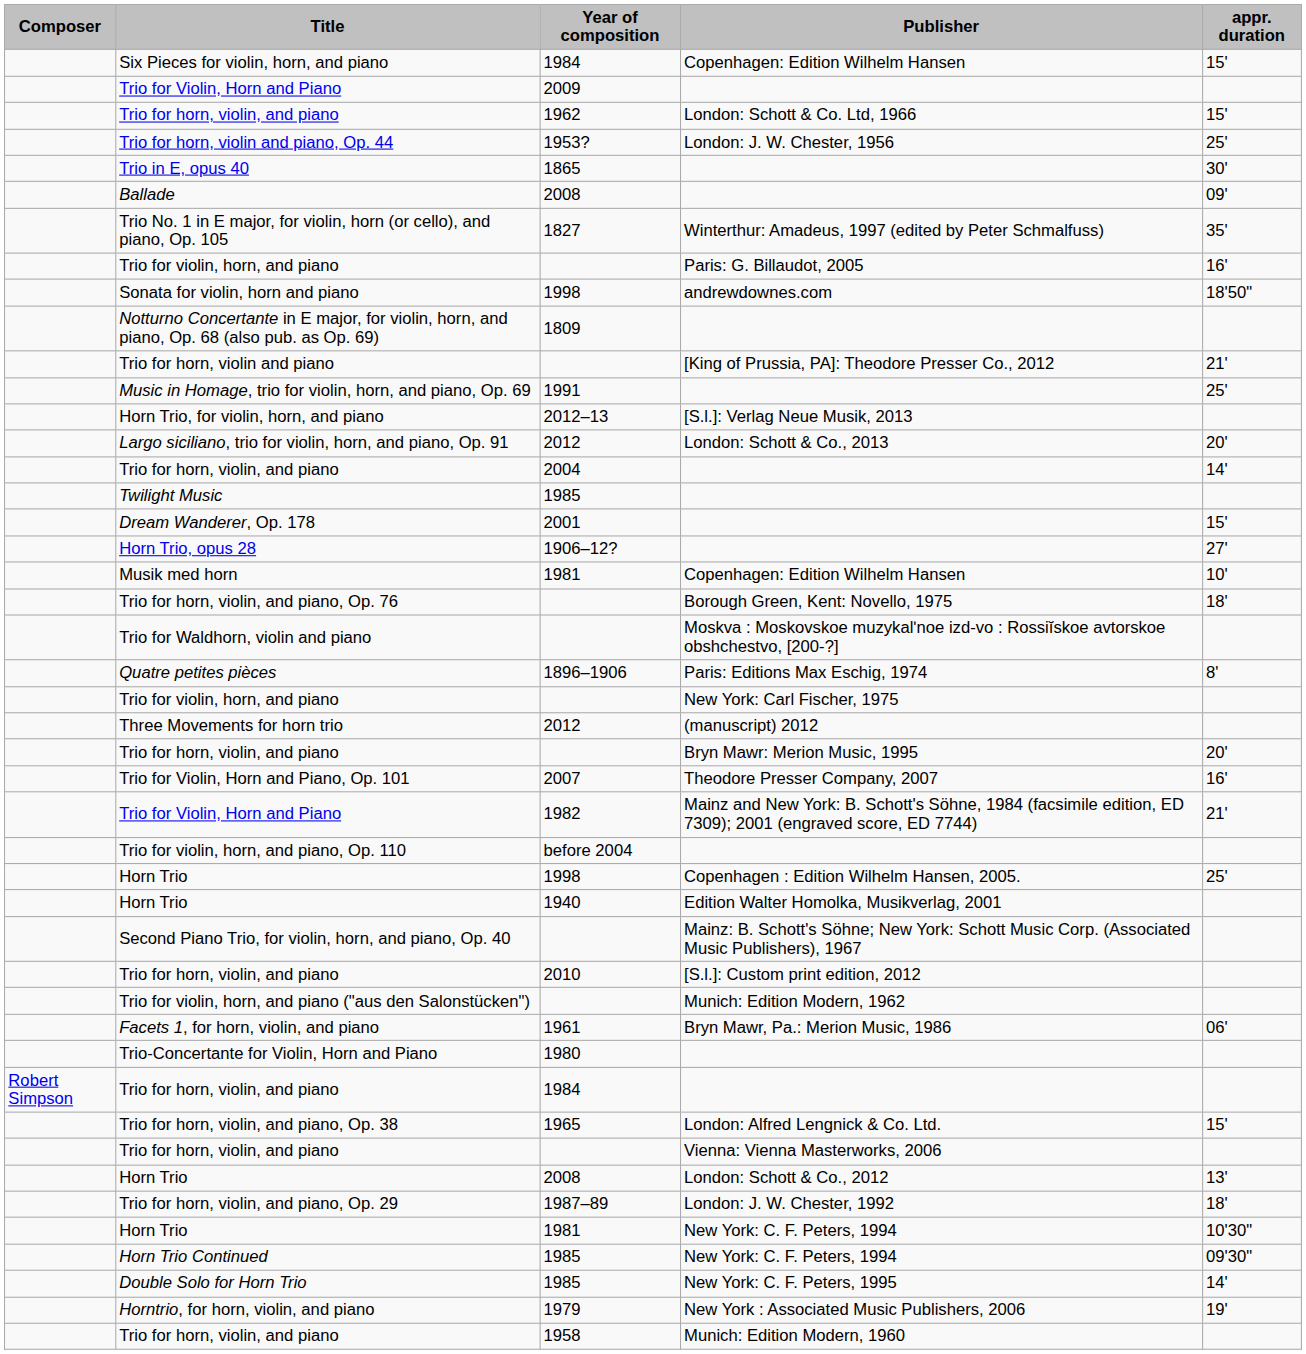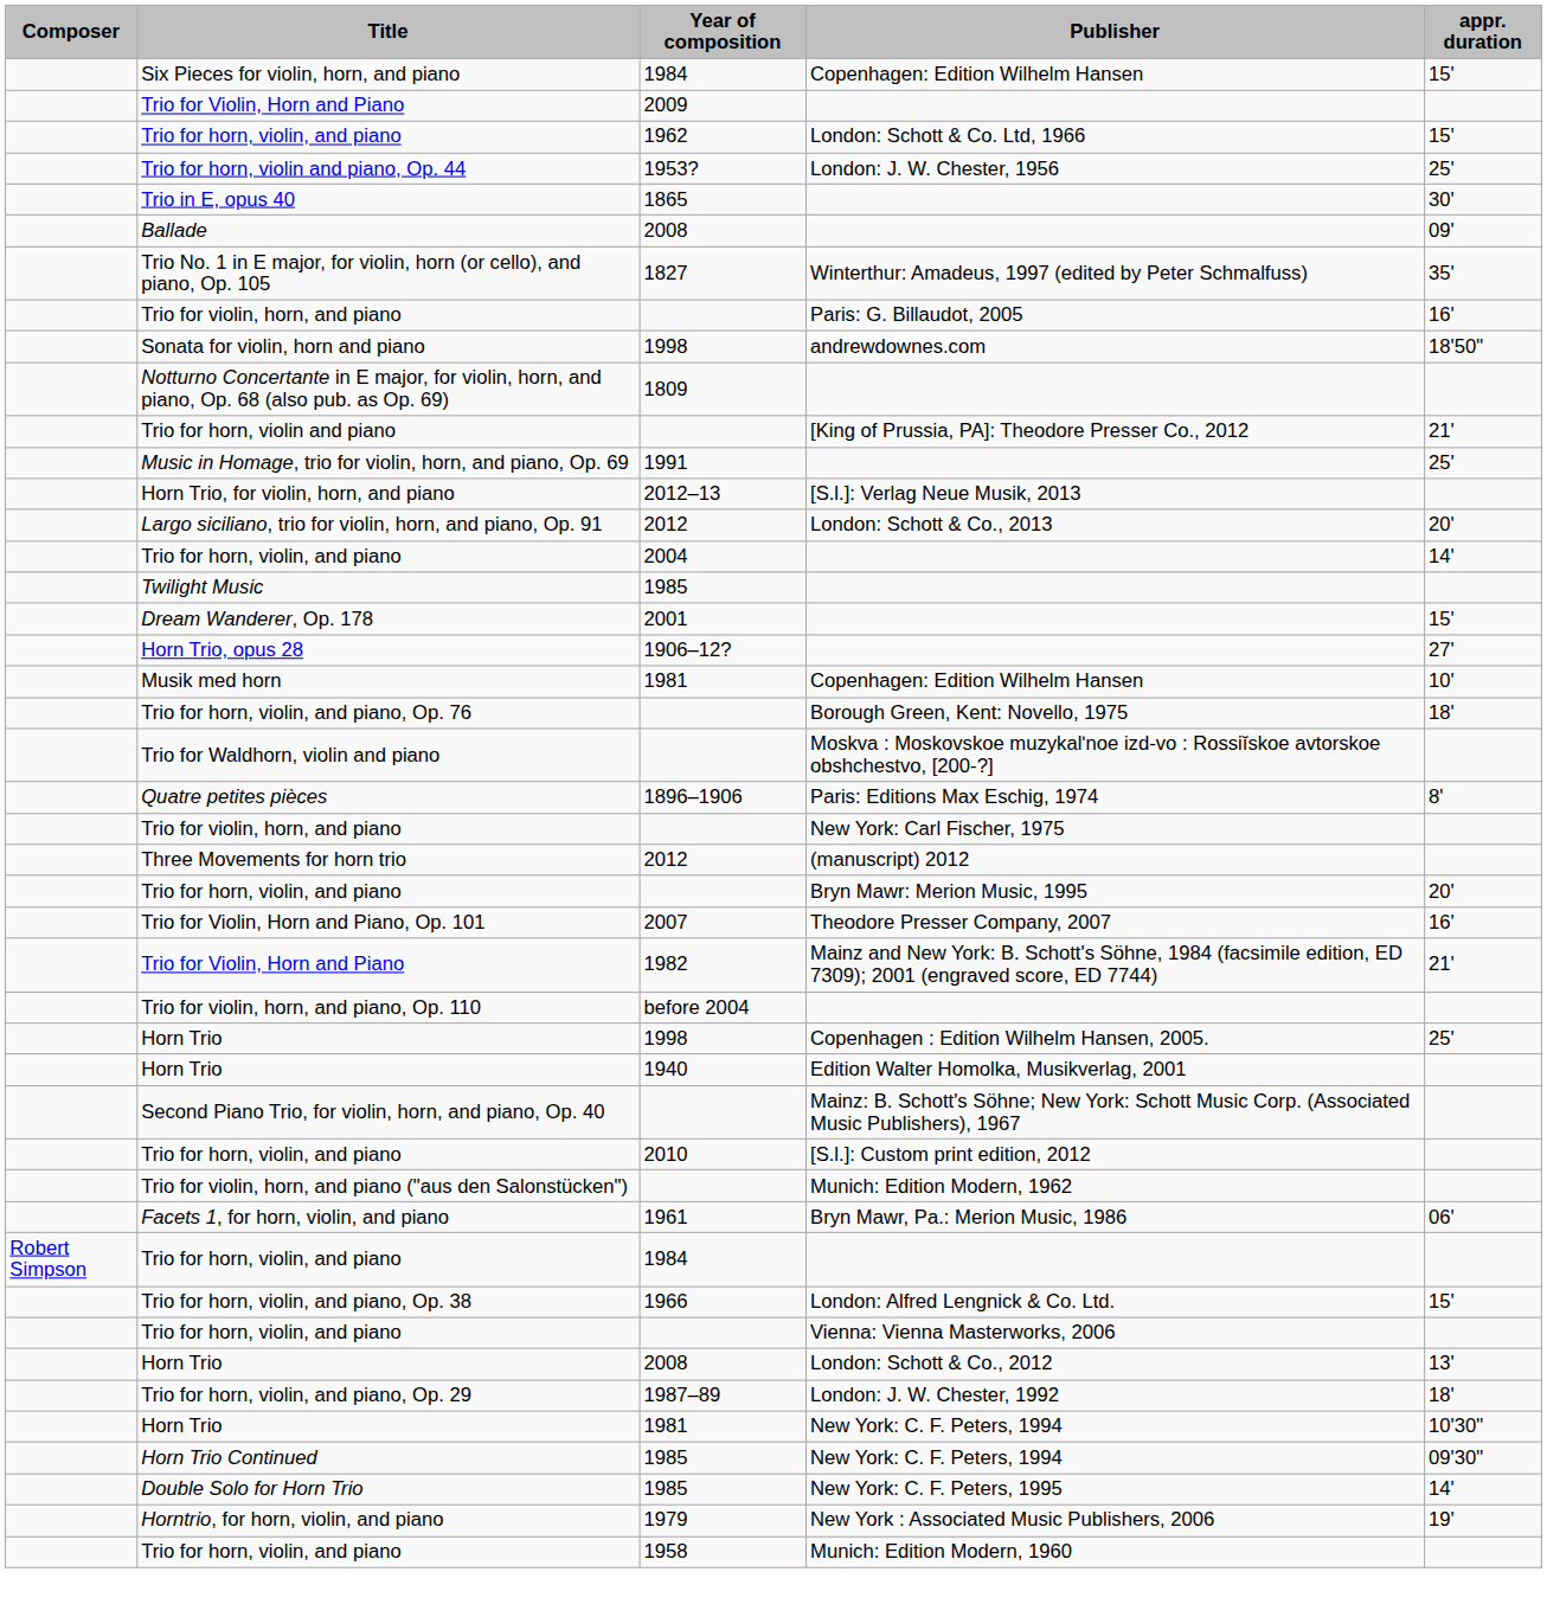- row: Trio-Concertante for Violin, Horn and Piano | 1980
Trio for horn, violin, and piano, Op. 38 | Year of composition: 1965 -> 1966
